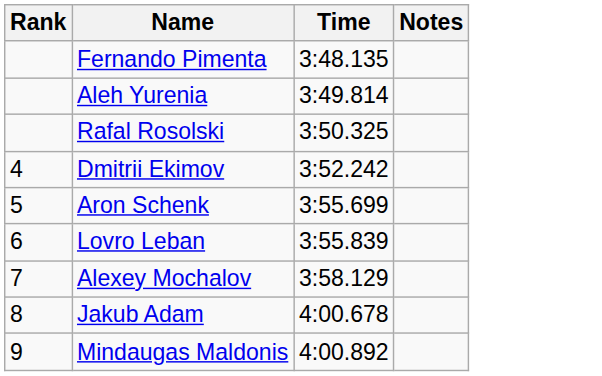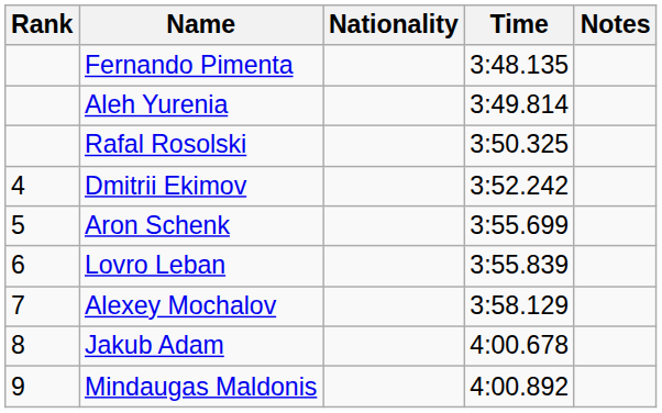+ column: Nationality
